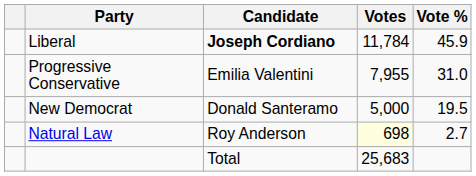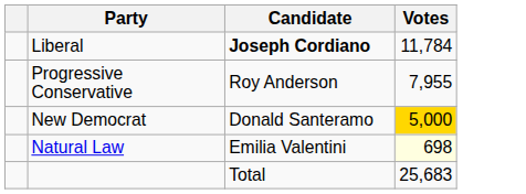- column: Vote % | 45.9 | 31.0 | 19.5 | 2.7
Progressive Conservative | Candidate: Emilia Valentini -> Roy Anderson
New Democrat | Votes: no background -> gold background
Natural Law | Candidate: Roy Anderson -> Emilia Valentini
